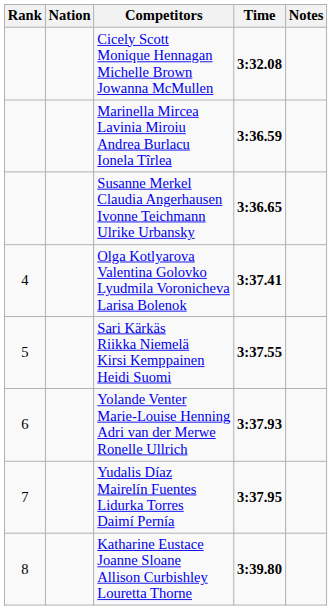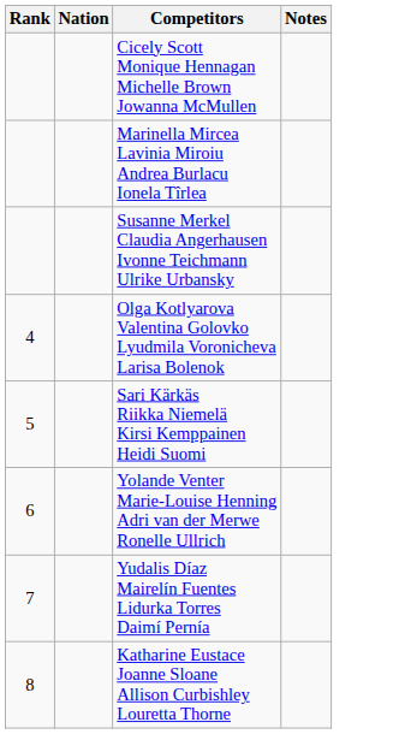- column: Time | 3:32.08 | 3:36.59 | 3:36.65 | 3:37.41 | 3:37.55 | 3:37.93 | 3:37.95 | 3:39.80
